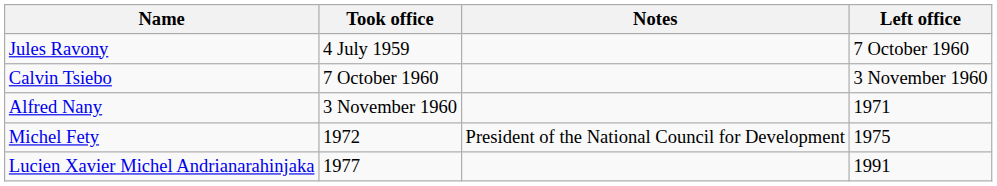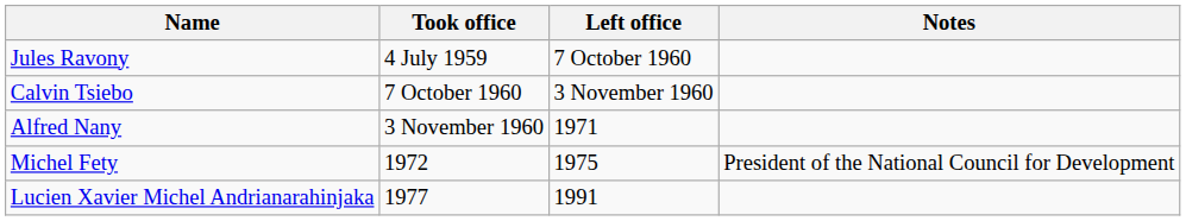columns swapped: Left office <-> Notes
